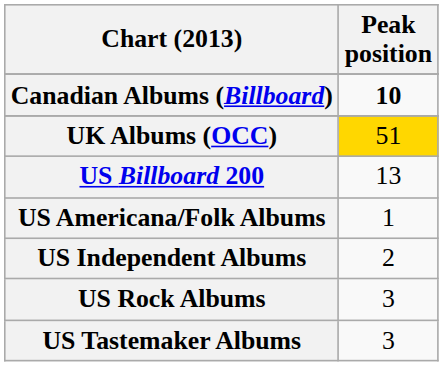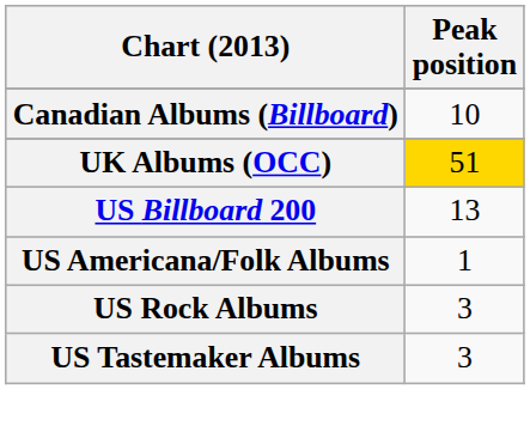Canadian Albums (Billboard) | Peak position: bold -> normal
- row: US Independent Albums | 2
